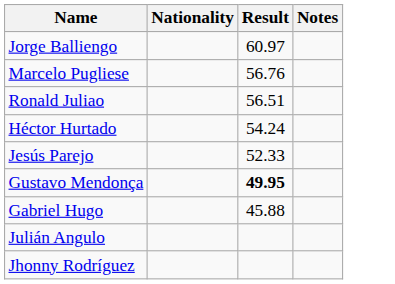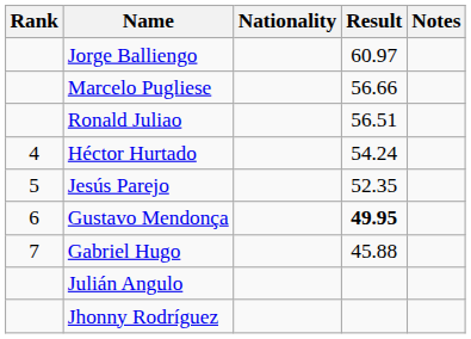+ column: Rank | 4 | 5 | 6 | 7
Marcelo Pugliese | Result: 56.76 -> 56.66
Jesús Parejo | Result: 52.33 -> 52.35
